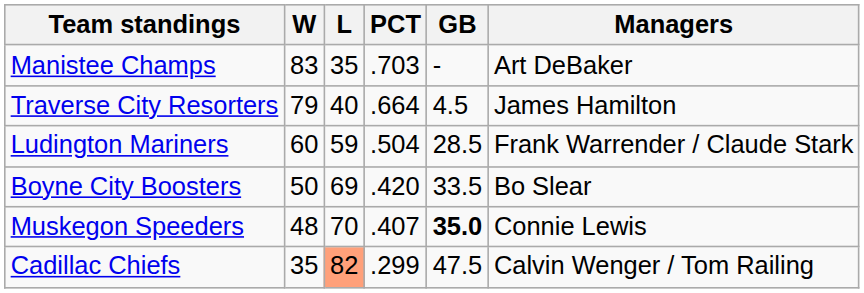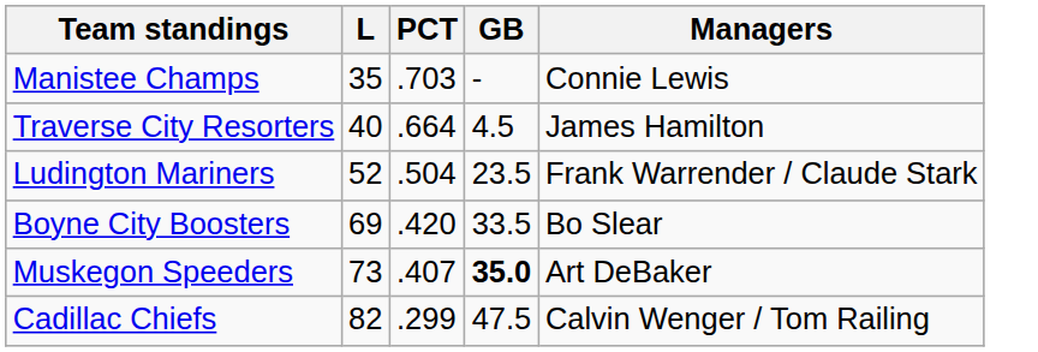- column: W | 83 | 79 | 60 | 50 | 48 | 35
Manistee Champs | Managers: Art DeBaker -> Connie Lewis
Ludington Mariners | L: 59 -> 52
Ludington Mariners | GB: 28.5 -> 23.5
Muskegon Speeders | L: 70 -> 73
Muskegon Speeders | Managers: Connie Lewis -> Art DeBaker
Cadillac Chiefs | L: lightsalmon background -> no background
